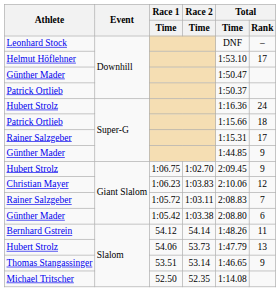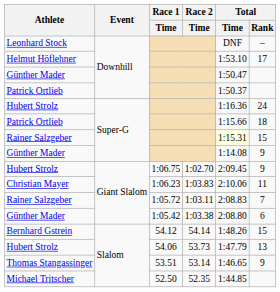Rainer Salzgeber / Super-G | Total / Time: no background -> lightyellow background
Rainer Salzgeber / Super-G | Total / Rank: 17 -> 15
Günther Mader / Super-G | Total / Time: 1:44.85 -> 1:14.08
Christian Mayer | Total / Rank: 12 -> 11
Bernhard Gstrein | Total / Rank: 11 -> 15
Michael Tritscher | Total / Time: 1:14.08 -> 1:44.85
